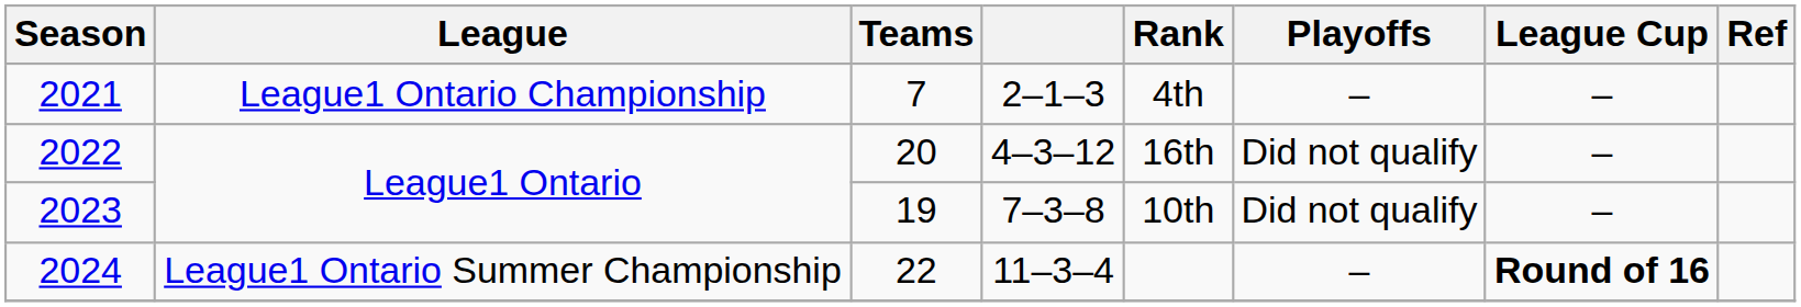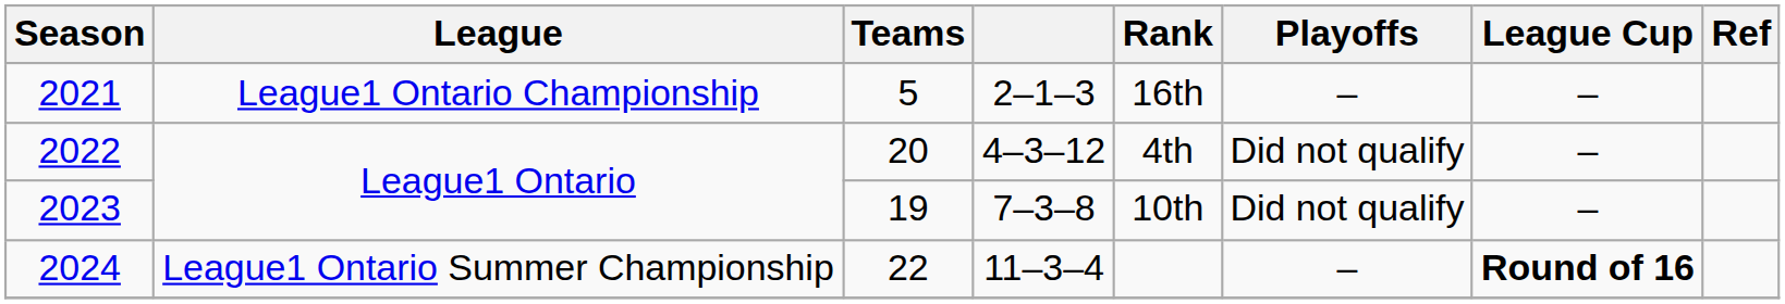2021 | Teams: 7 -> 5
2021 | Rank: 4th -> 16th
2022 | Rank: 16th -> 4th
